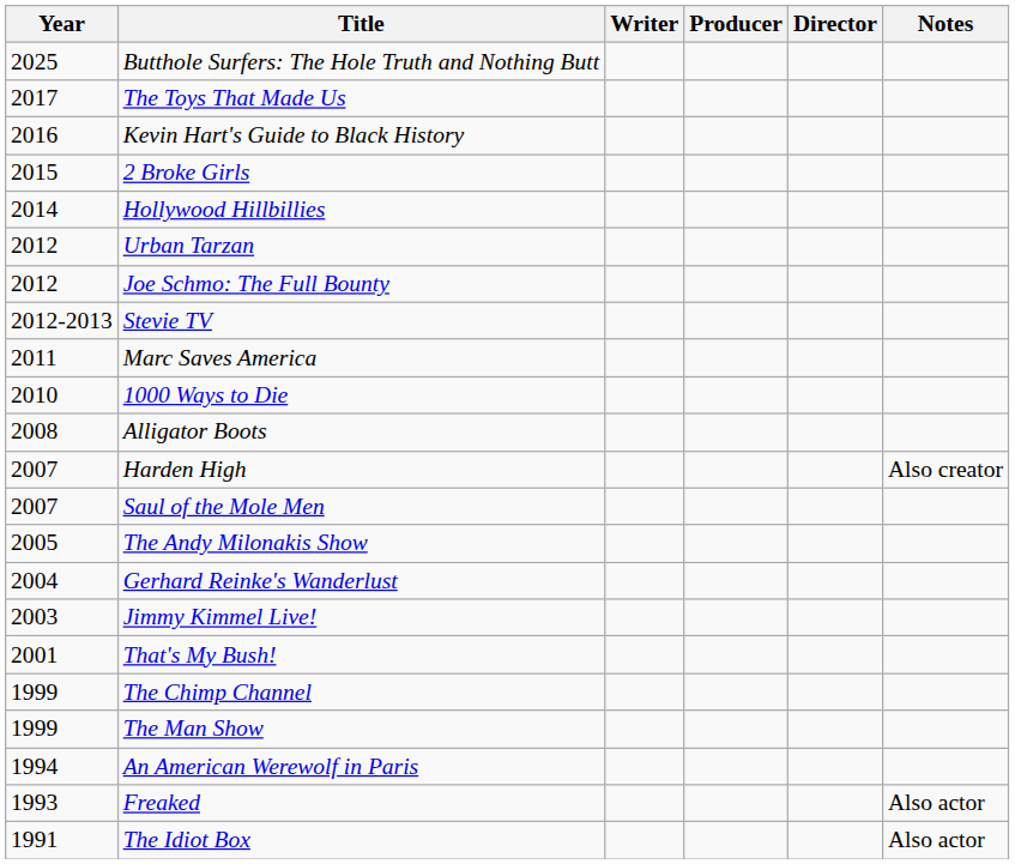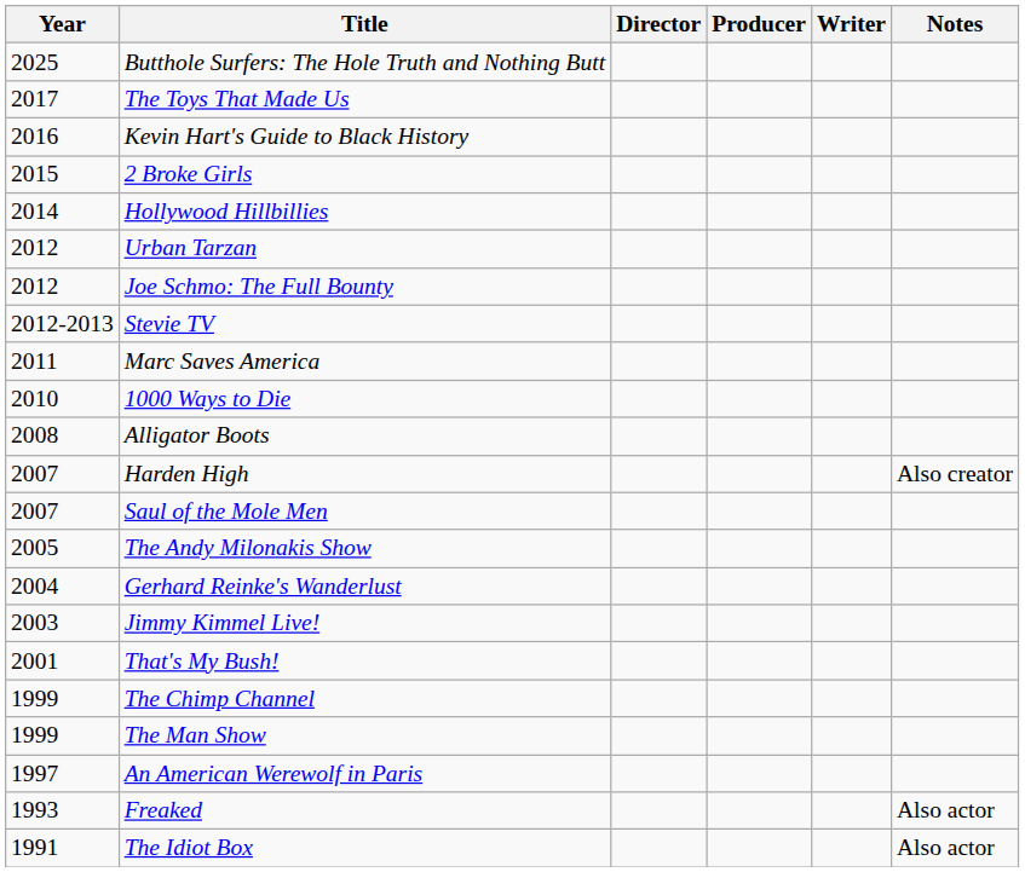columns swapped: Director <-> Writer
An American Werewolf in Paris | Year: 1994 -> 1997
